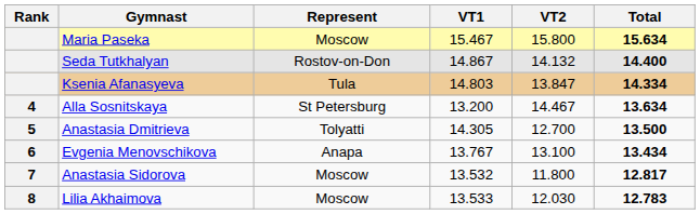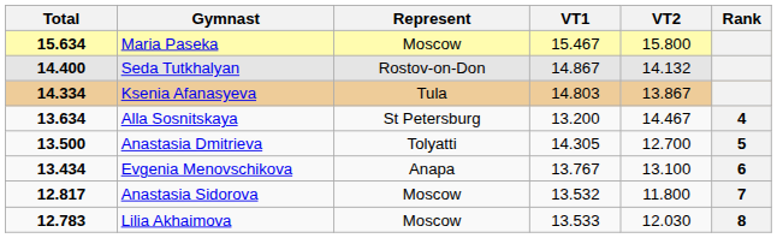columns swapped: Rank <-> Total
Ksenia Afanasyeva | VT2: 13.847 -> 13.867
